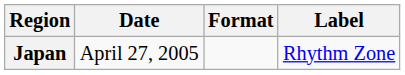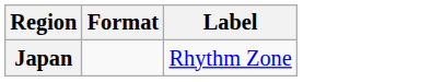- column: Date | April 27, 2005
